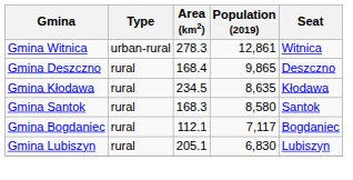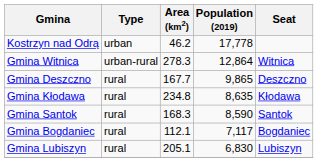+ row: Kostrzyn nad Odrą | urban | 46.2 | 17,778
Gmina Witnica | Population (2019): 12,861 -> 12,864
Gmina Deszczno | Area (km2): 168.4 -> 167.7
Gmina Kłodawa | Area (km2): 234.5 -> 234.8
Gmina Santok | Population (2019): 8,580 -> 8,590
